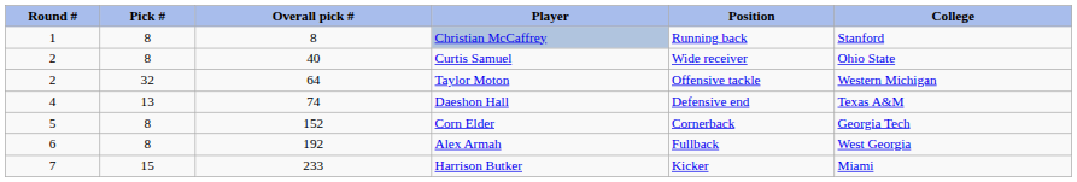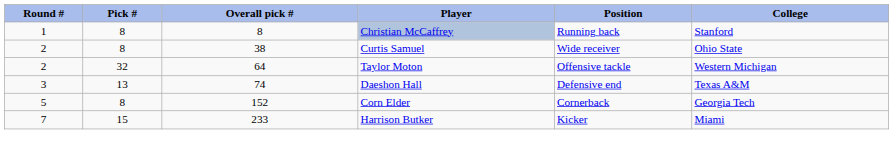Curtis Samuel | Overall pick #: 40 -> 38
Daeshon Hall | Round #: 4 -> 3
- row: 6 | 8 | 192 | Alex Armah | Fullback | West Georgia
